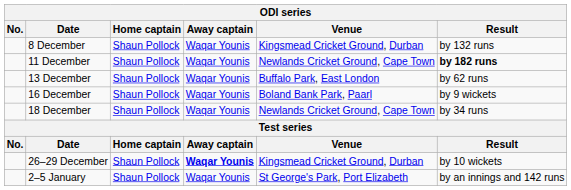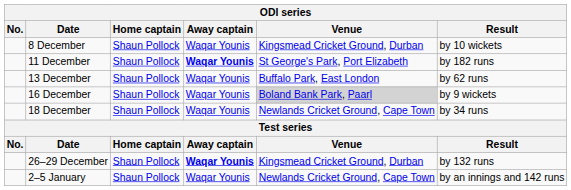8 December | Result: by 132 runs -> by 10 wickets
11 December | Away captain: normal -> bold
11 December | Venue: Newlands Cricket Ground, Cape Town -> St George's Park, Port Elizabeth
11 December | Result: bold -> normal
16 December | Venue: no background -> lightgrey background
26–29 December | Result: by 10 wickets -> by 132 runs
2–5 January | Venue: St George's Park, Port Elizabeth -> Newlands Cricket Ground, Cape Town
